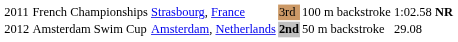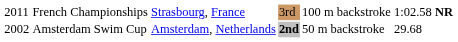Amsterdam Swim Cup | column 1: 2012 -> 2002
Amsterdam Swim Cup | column 6: 29.08 -> 29.68
